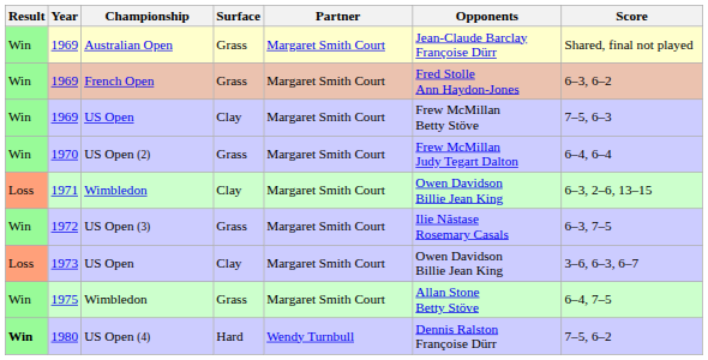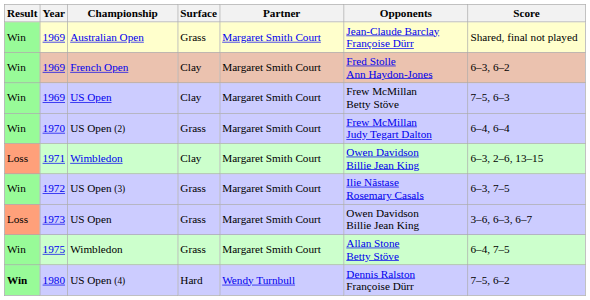1969 / French Open | Surface: Grass -> Clay
1973 | Surface: Clay -> Grass
